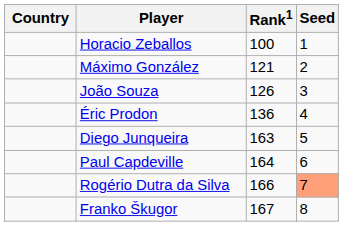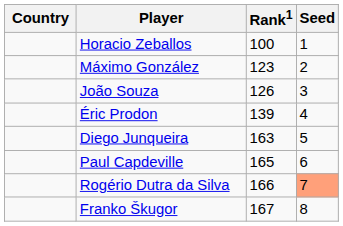Máximo González | Rank1: 121 -> 123
Éric Prodon | Rank1: 136 -> 139
Paul Capdeville | Rank1: 164 -> 165
